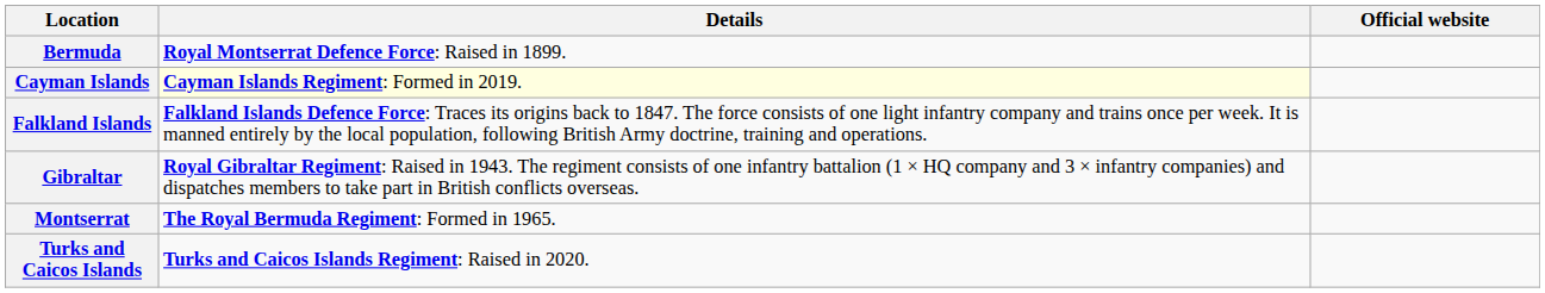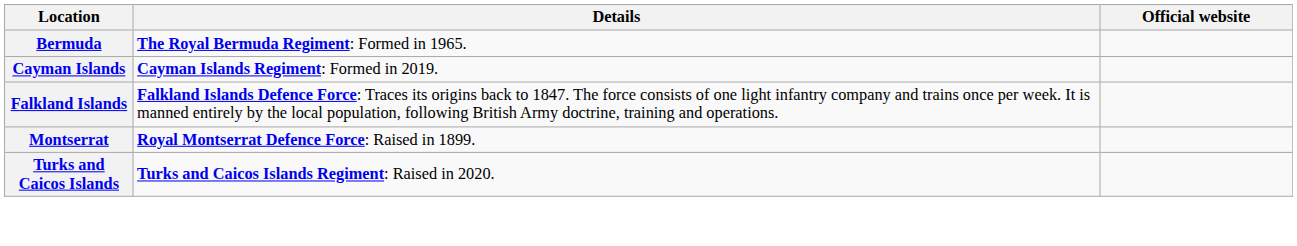Bermuda | Details: Royal Montserrat Defence Force: Raised in 1899. -> The Royal Bermuda Regiment: Formed in 1965.
Cayman Islands | Details: lightyellow background -> no background
- row: Gibraltar | Royal Gibraltar Regiment: Raised in 1943. The regiment consists of one infantry battalion (1 × HQ company and 3 × infantry companies) and dispatches members to take part in British conflicts overseas.
Montserrat | Details: The Royal Bermuda Regiment: Formed in 1965. -> Royal Montserrat Defence Force: Raised in 1899.
